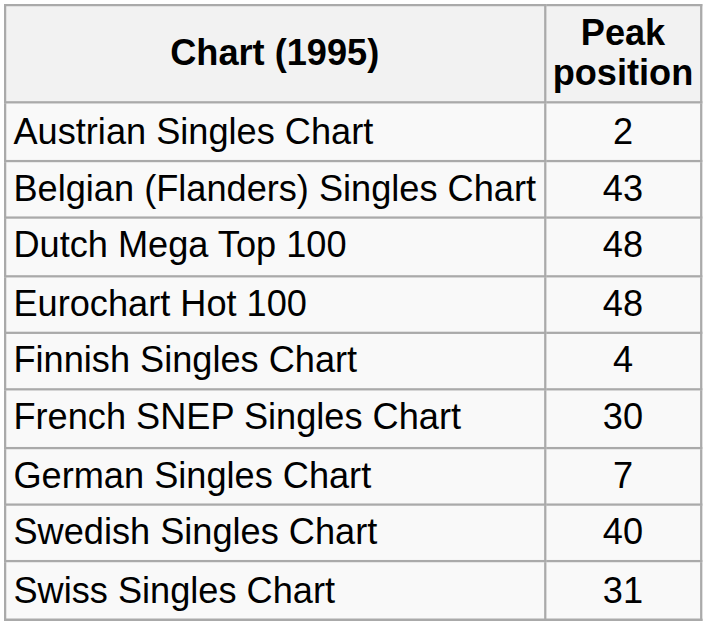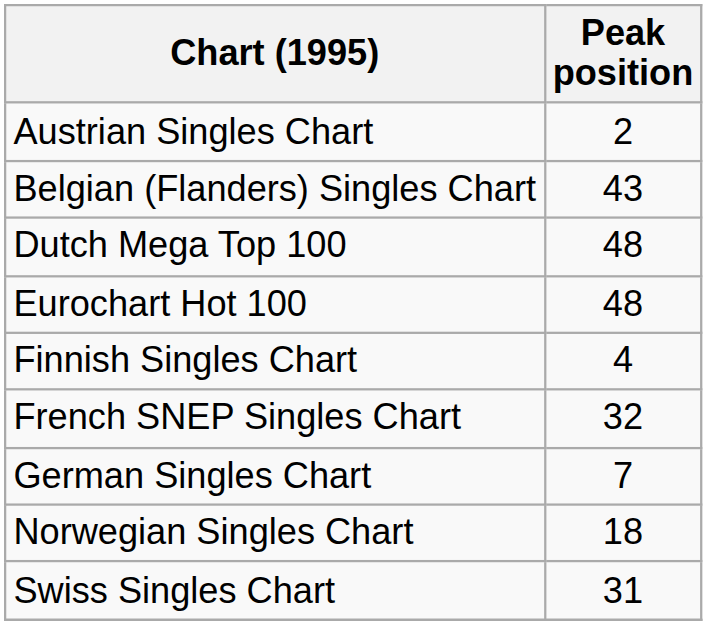French SNEP Singles Chart | Peak position: 30 -> 32
+ row: Norwegian Singles Chart | 18
- row: Swedish Singles Chart | 40
